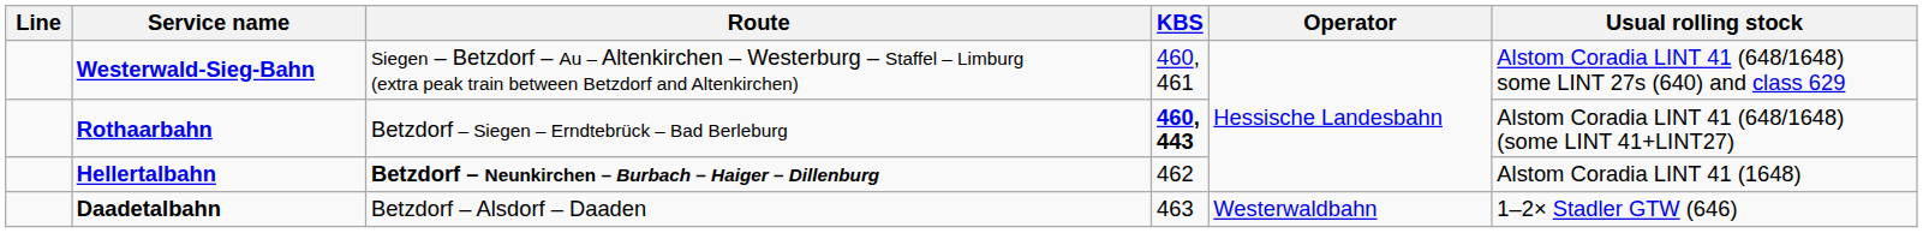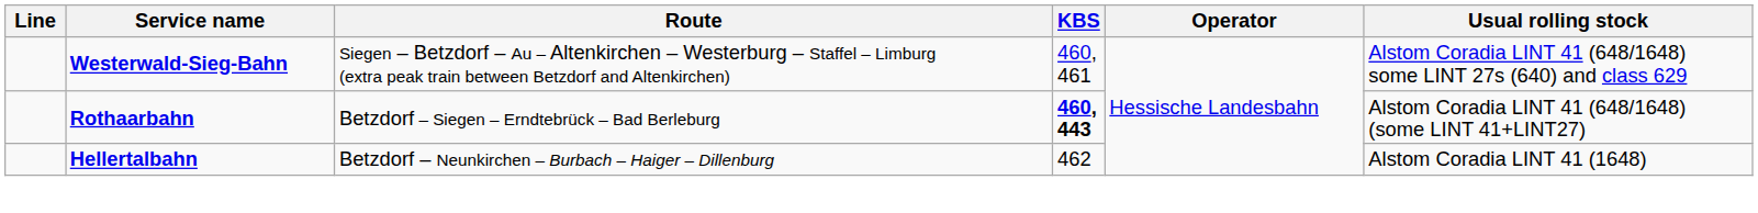Hellertalbahn | Route: bold -> normal
- row: Daadetalbahn | Betzdorf – Alsdorf – Daaden | 463 | Westerwaldbahn | 1–2× Stadler GTW (646)
